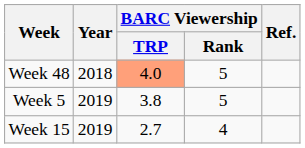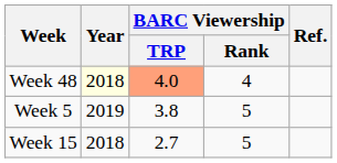Week 48 | Year: no background -> lightyellow background
Week 48 | BARC Viewership / Rank: 5 -> 4
Week 15 | Year: 2019 -> 2018
Week 15 | BARC Viewership / Rank: 4 -> 5
